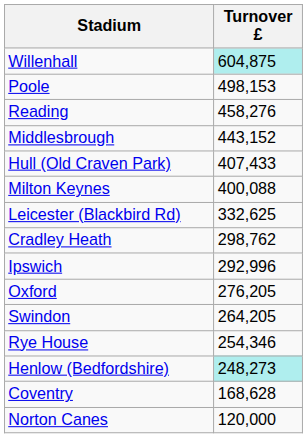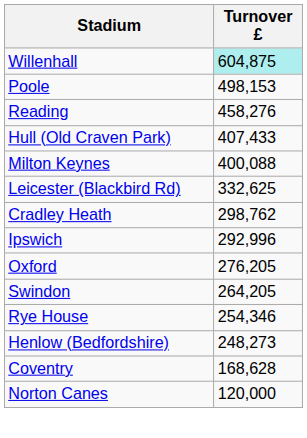- row: Middlesbrough | 443,152
Henlow (Bedfordshire) | Turnover £: paleturquoise background -> no background
